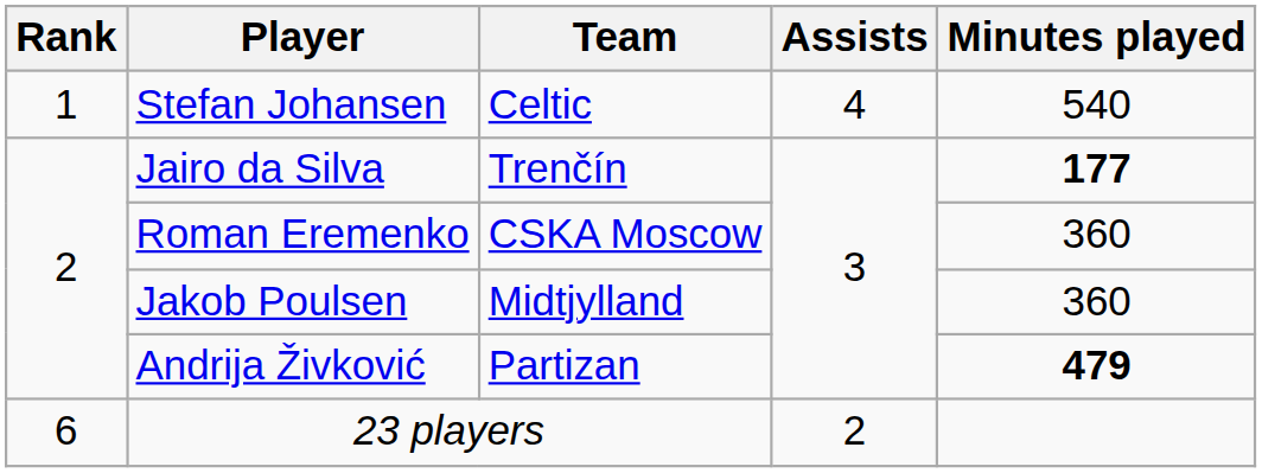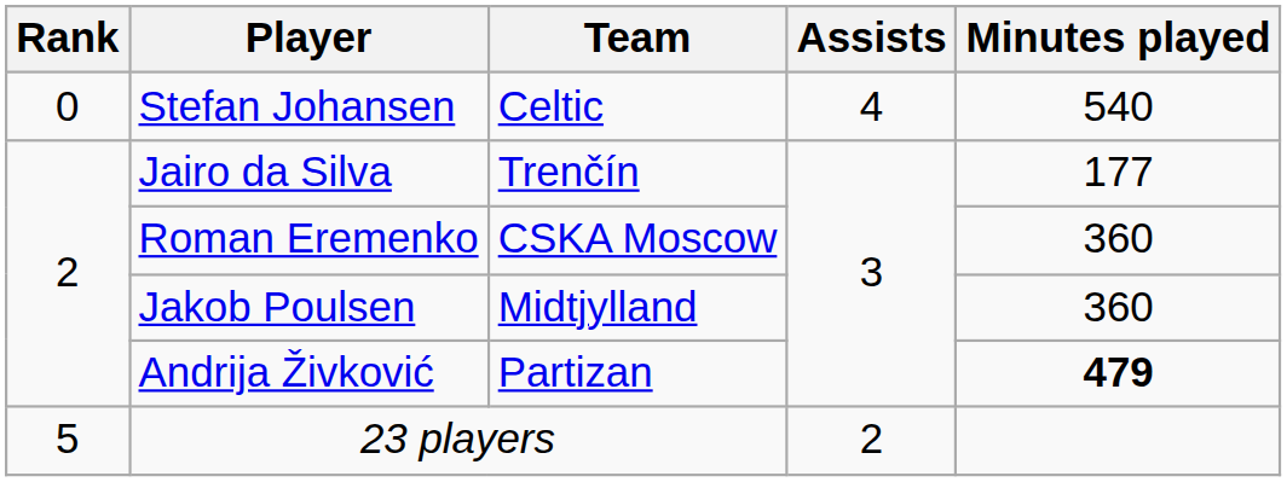Stefan Johansen | Rank: 1 -> 0
Jairo da Silva | Minutes played: bold -> normal
23 players | Rank: 6 -> 5
